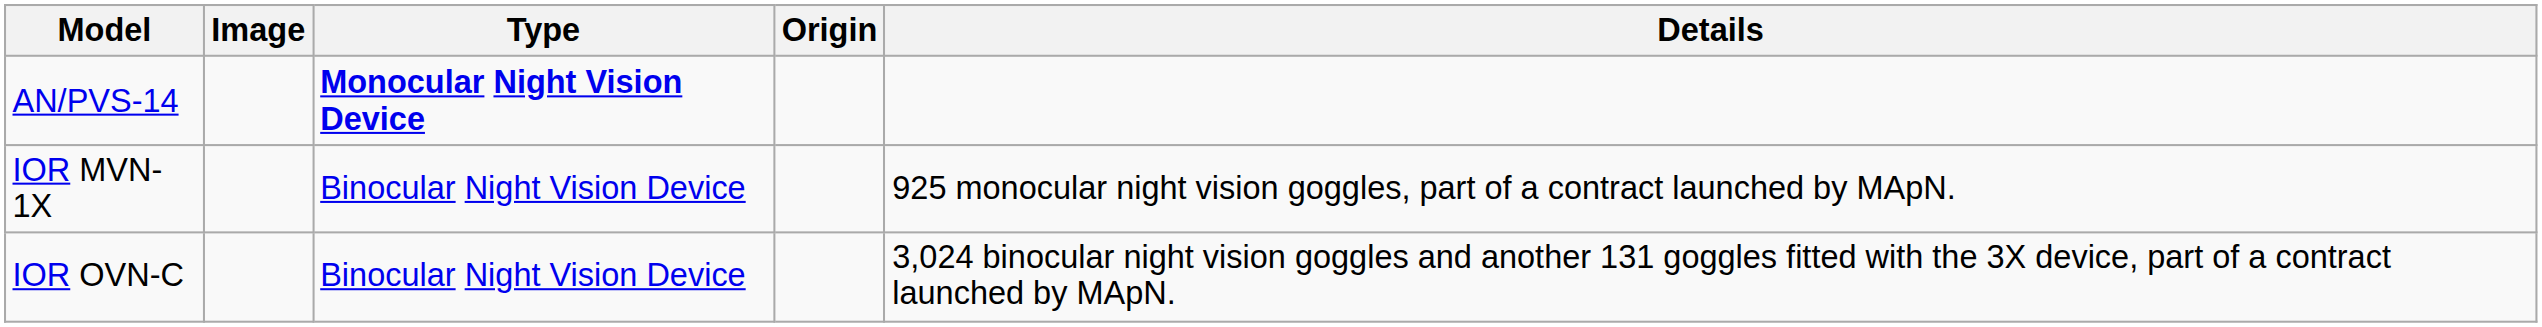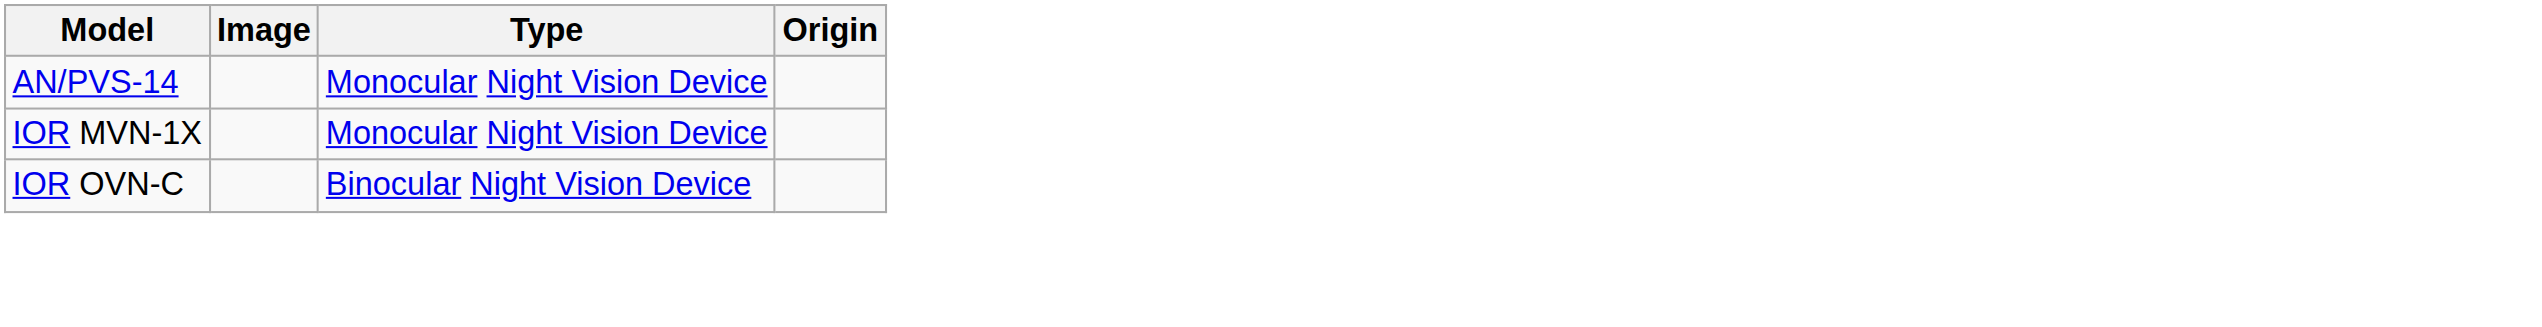- column: Details | 925 monocular night vision goggles, part of a contract launched by MApN. | 3,024 binocular night vision goggles and another 131 goggles fitted with the 3X device, part of a contract launched by MApN.
AN/PVS-14 | Type: bold -> normal
IOR MVN-1X | Type: Binocular Night Vision Device -> Monocular Night Vision Device
